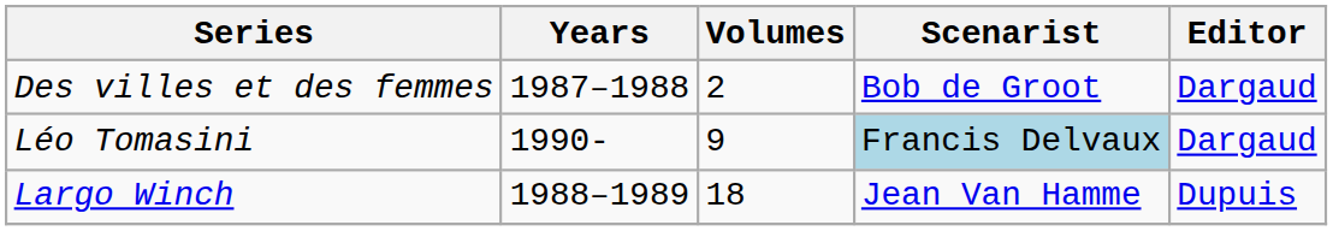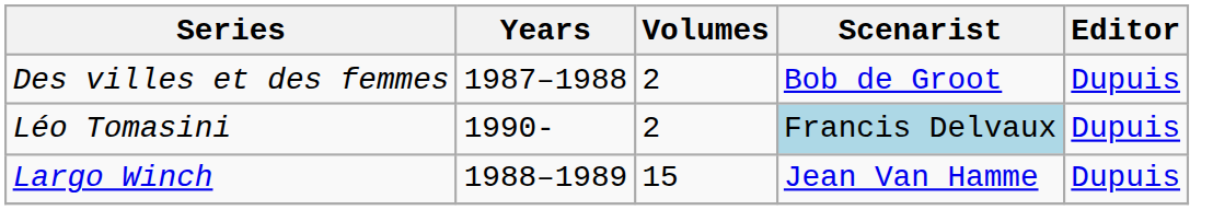Des villes et des femmes | Editor: Dargaud -> Dupuis
Léo Tomasini | Volumes: 9 -> 2
Léo Tomasini | Editor: Dargaud -> Dupuis
Largo Winch | Volumes: 18 -> 15
